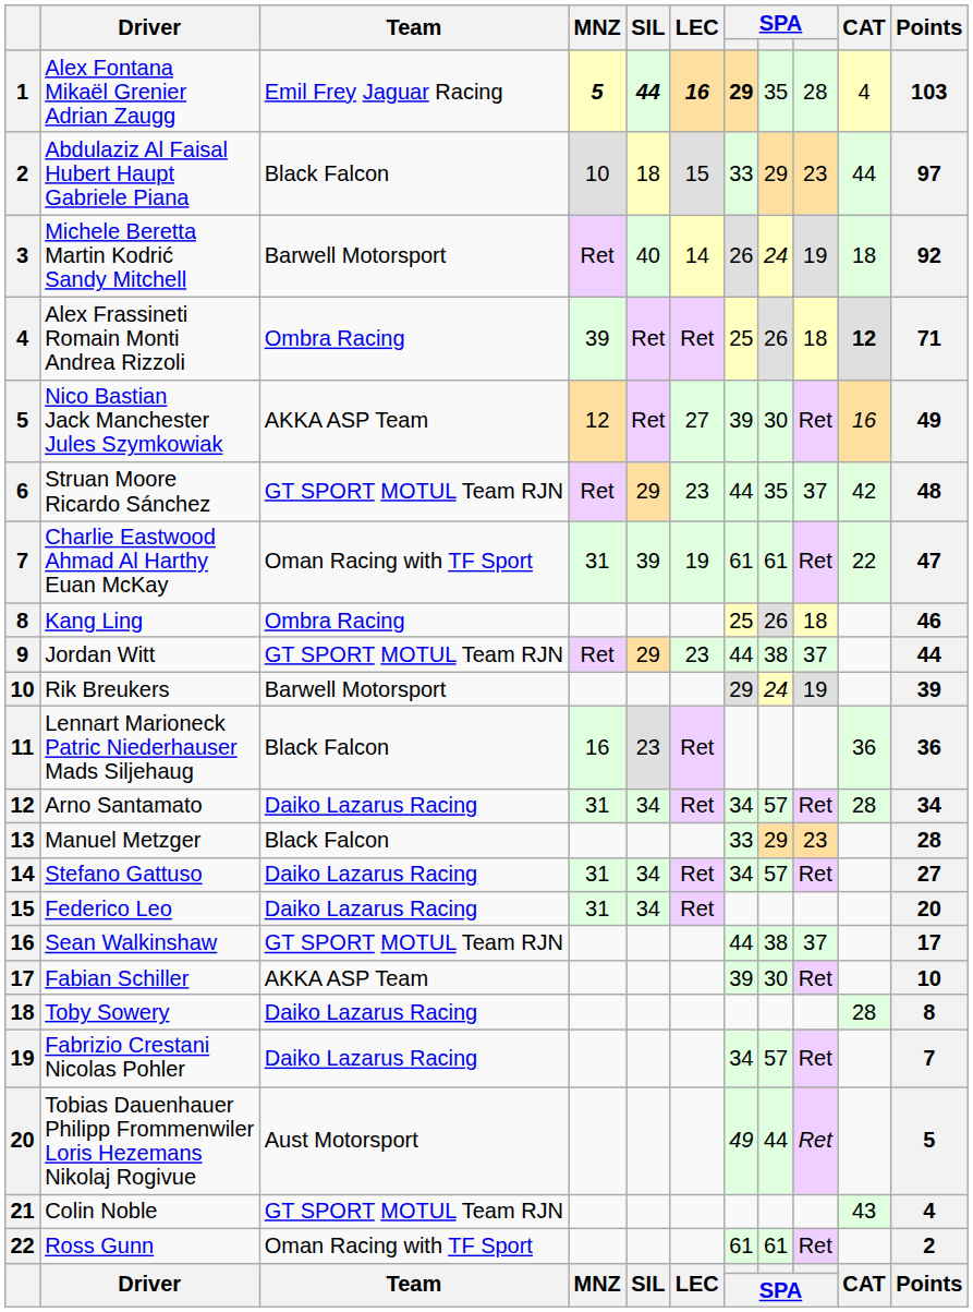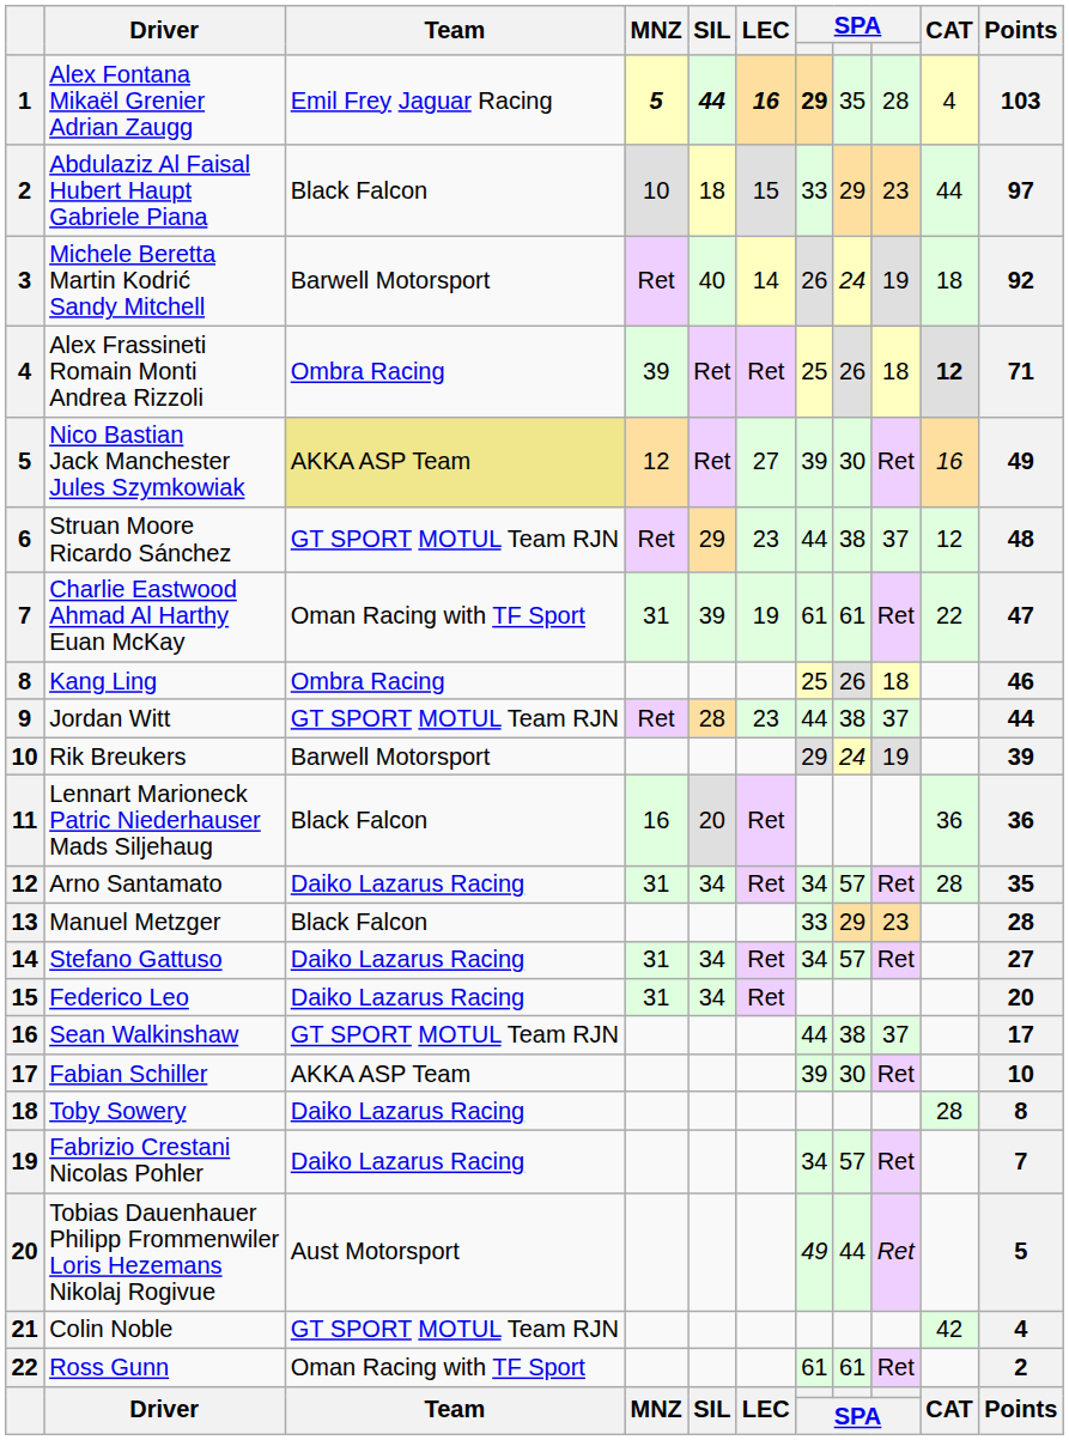Nico Bastian Jack Manchester Jules Szymkowiak | Team: no background -> khaki background
Struan Moore Ricardo Sánchez | column 8: 35 -> 38
Struan Moore Ricardo Sánchez | CAT: 42 -> 12
Jordan Witt | SIL: 29 -> 28
Lennart Marioneck Patric Niederhauser Mads Siljehaug | SIL: 23 -> 20
Arno Santamato | Points: 34 -> 35
Colin Noble | CAT: 43 -> 42
